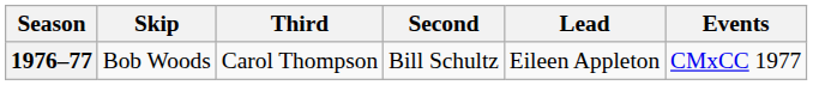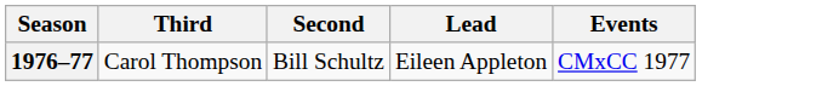- column: Skip | Bob Woods
